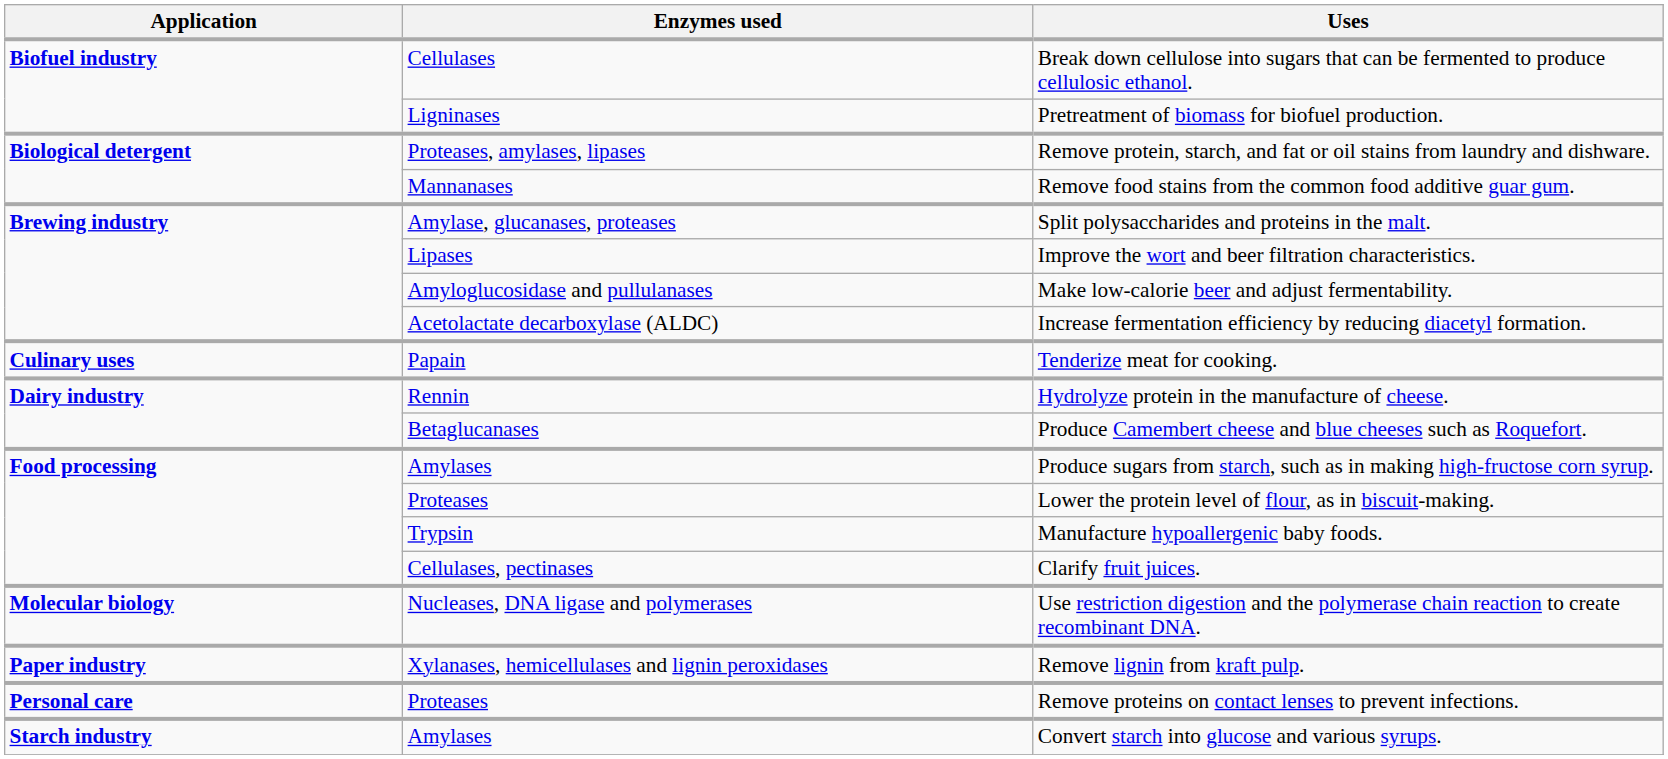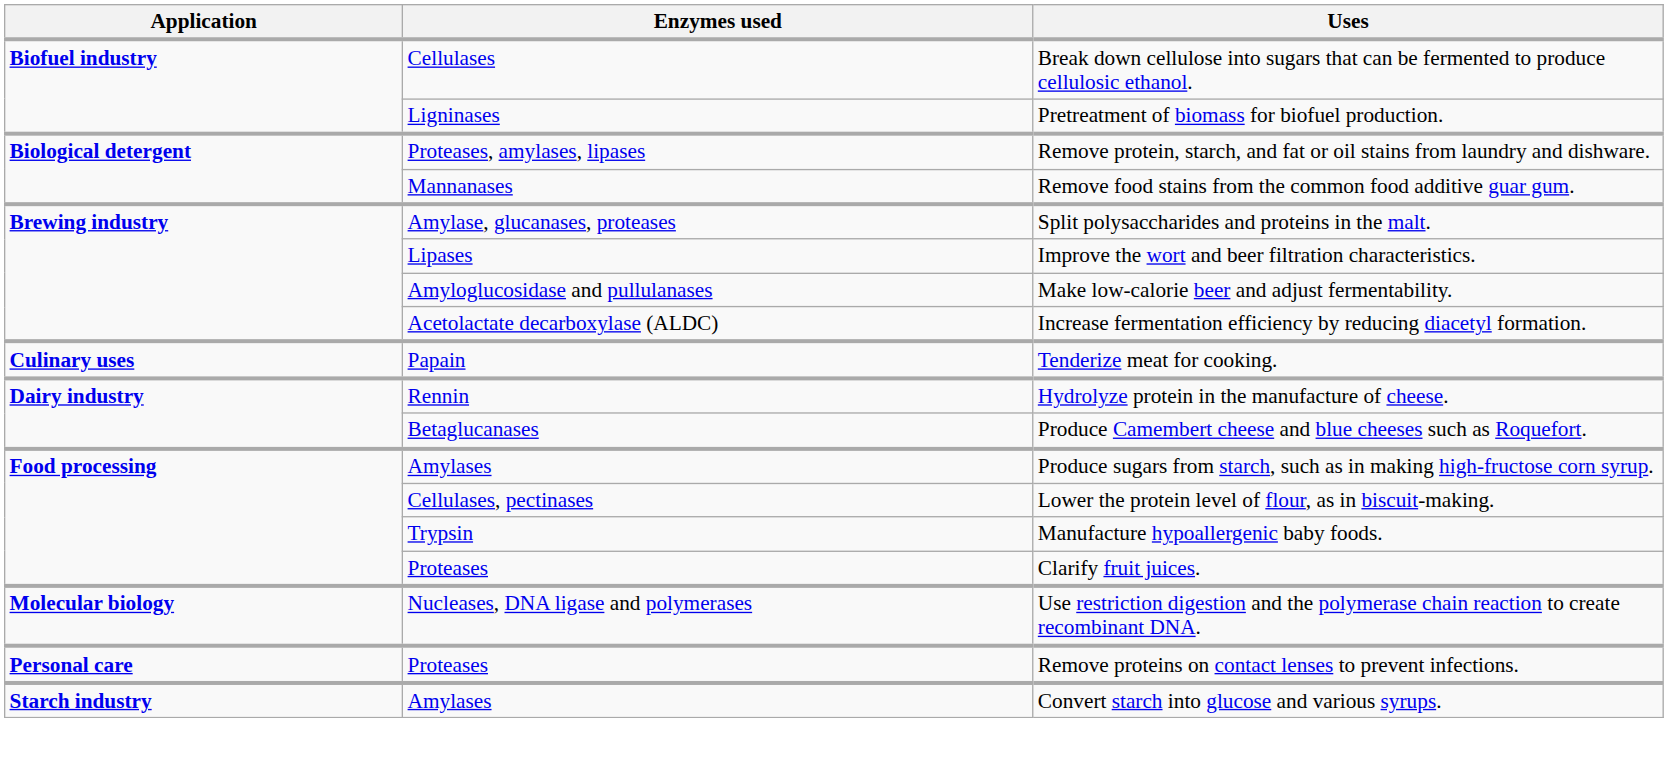Lower the protein level of flour, as in biscuit-making. | Enzymes used: Proteases -> Cellulases, pectinases
Clarify fruit juices. | Enzymes used: Cellulases, pectinases -> Proteases
- row: Paper industry | Xylanases, hemicellulases and lignin peroxidases | Remove lignin from kraft pulp.
